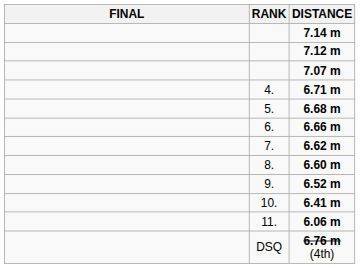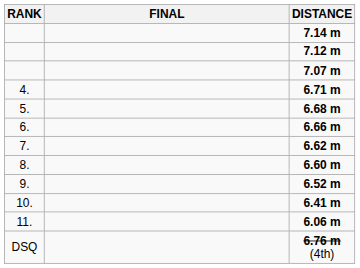columns swapped: RANK <-> FINAL
